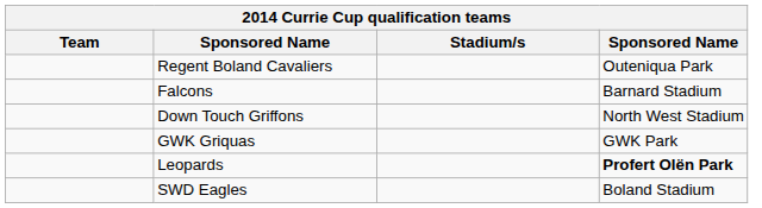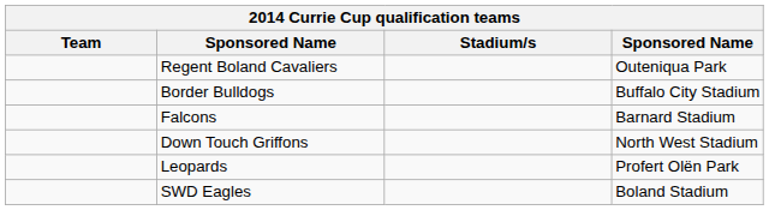+ row: Border Bulldogs | Buffalo City Stadium
- row: GWK Griquas | GWK Park
Leopards | column 4: bold -> normal
